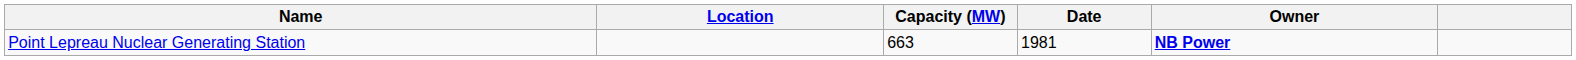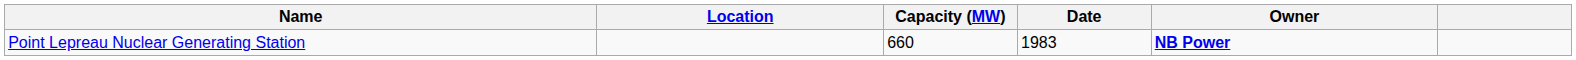Point Lepreau Nuclear Generating Station | Capacity (MW): 663 -> 660
Point Lepreau Nuclear Generating Station | Date: 1981 -> 1983
